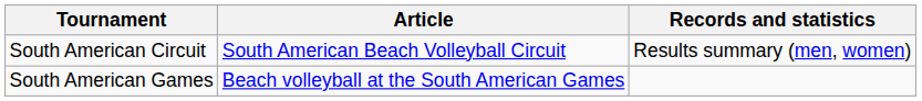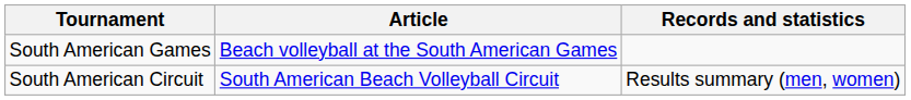rows swapped: South American Circuit <-> South American Games
